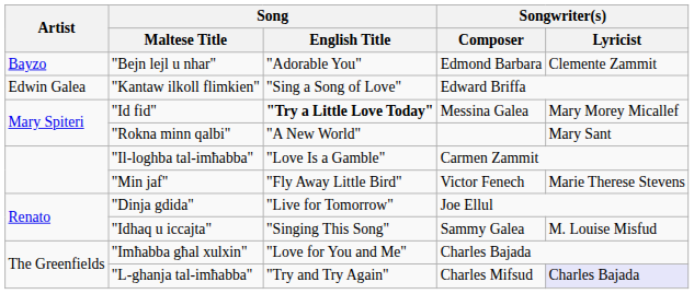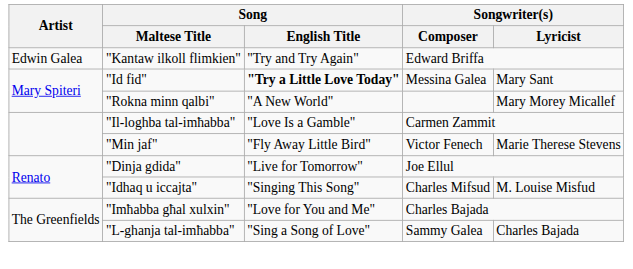- row: Bayzo | "Bejn lejl u nhar" | "Adorable You" | Edmond Barbara | Clemente Zammit
"Kantaw ilkoll flimkien" | Song / English Title: "Sing a Song of Love" -> "Try and Try Again"
"Id fid" | Songwriter(s) / Lyricist: Mary Morey Micallef -> Mary Sant
"Rokna minn qalbi" | Songwriter(s) / Lyricist: Mary Sant -> Mary Morey Micallef
"Idhaq u iccajta" | Songwriter(s) / Composer: Sammy Galea -> Charles Mifsud
"L-ghanja tal-imħabba" | Song / English Title: "Try and Try Again" -> "Sing a Song of Love"
"L-ghanja tal-imħabba" | Songwriter(s) / Composer: Charles Mifsud -> Sammy Galea
"L-ghanja tal-imħabba" | Songwriter(s) / Lyricist: lavender background -> no background
